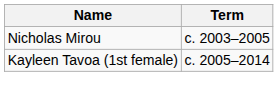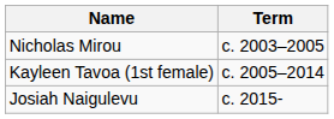+ row: Josiah Naigulevu | c. 2015-
